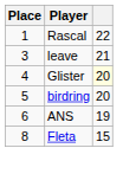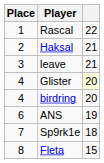+ row: 2 | Haksal | 21
birdring | Place: 5 -> 4
+ row: 7 | Sp9rk1e | 18
